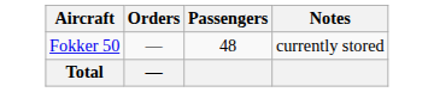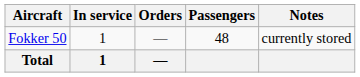+ column: In service | 1 | 1
